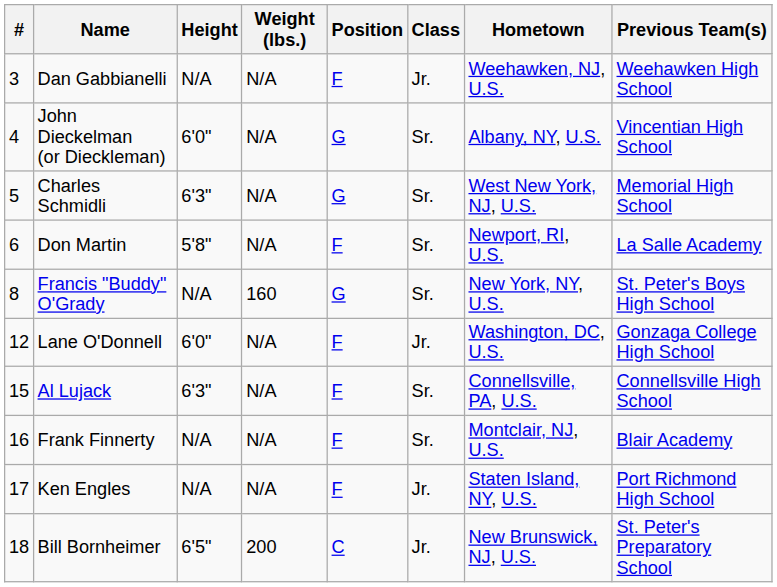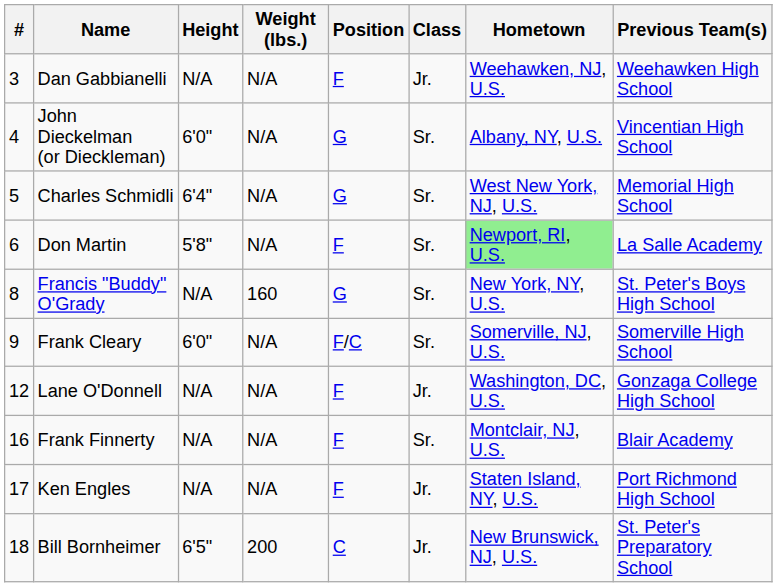Charles Schmidli | Height: 6'3" -> 6'4"
Don Martin | Hometown: no background -> lightgreen background
+ row: 9 | Frank Cleary | 6'0" | N/A | F/C | Sr. | Somerville, NJ, U.S. | Somerville High School
Lane O'Donnell | Height: 6'0" -> N/A
- row: 15 | Al Lujack | 6'3" | N/A | F | Sr. | Connellsville, PA, U.S. | Connellsville High School
